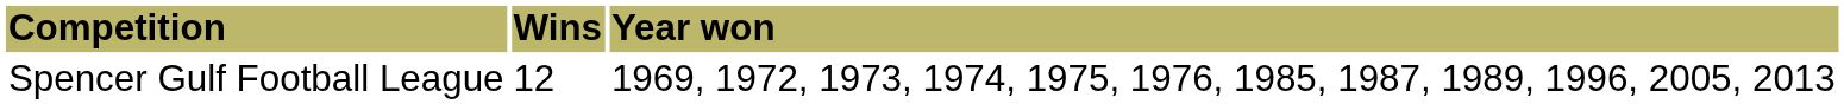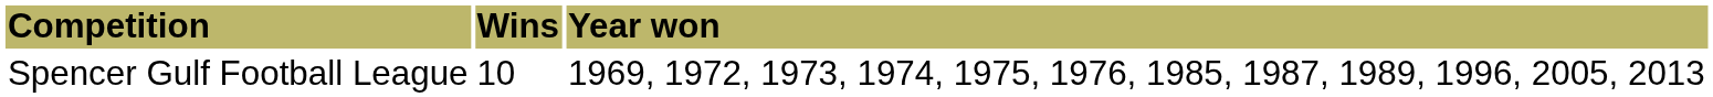Spencer Gulf Football League | Wins: 12 -> 10
